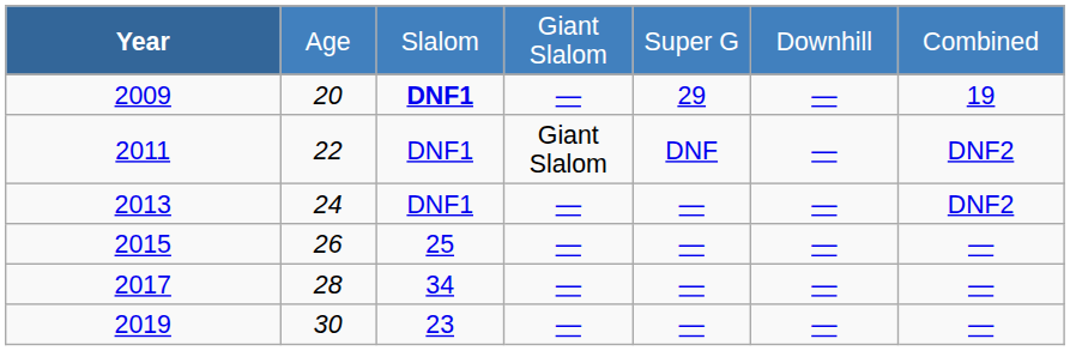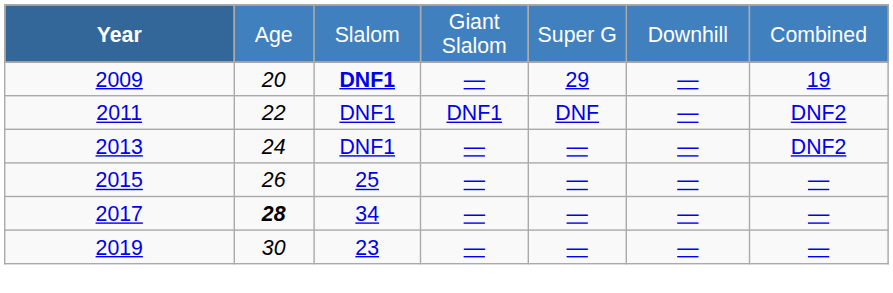2011 | column 4: Giant Slalom -> DNF1
2017 | column 2: normal -> bold
